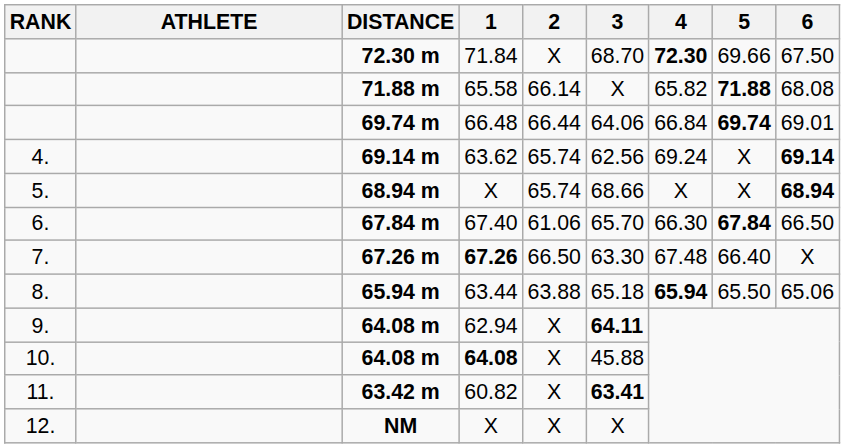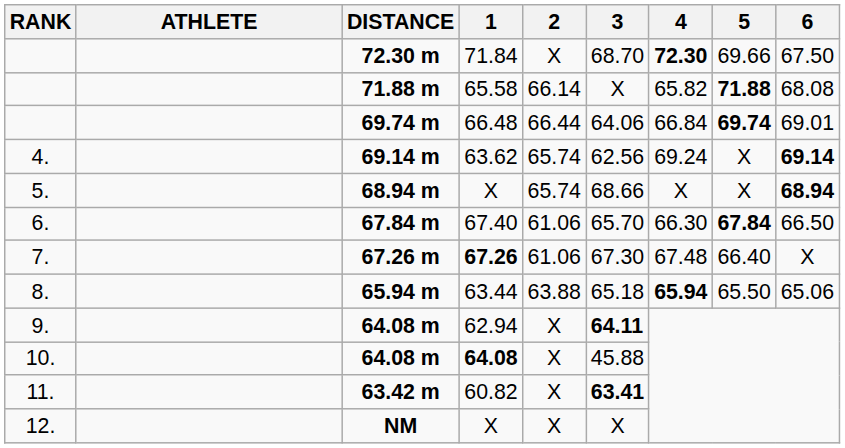67.26 m | 2: 66.50 -> 61.06
67.26 m | 3: 63.30 -> 67.30
